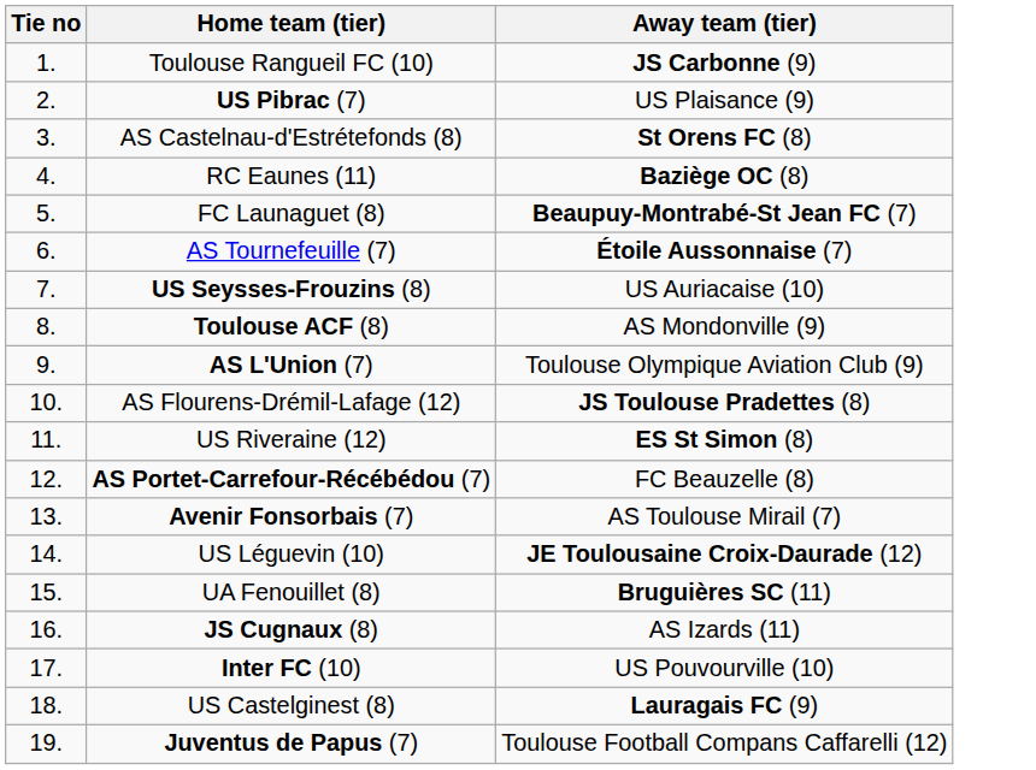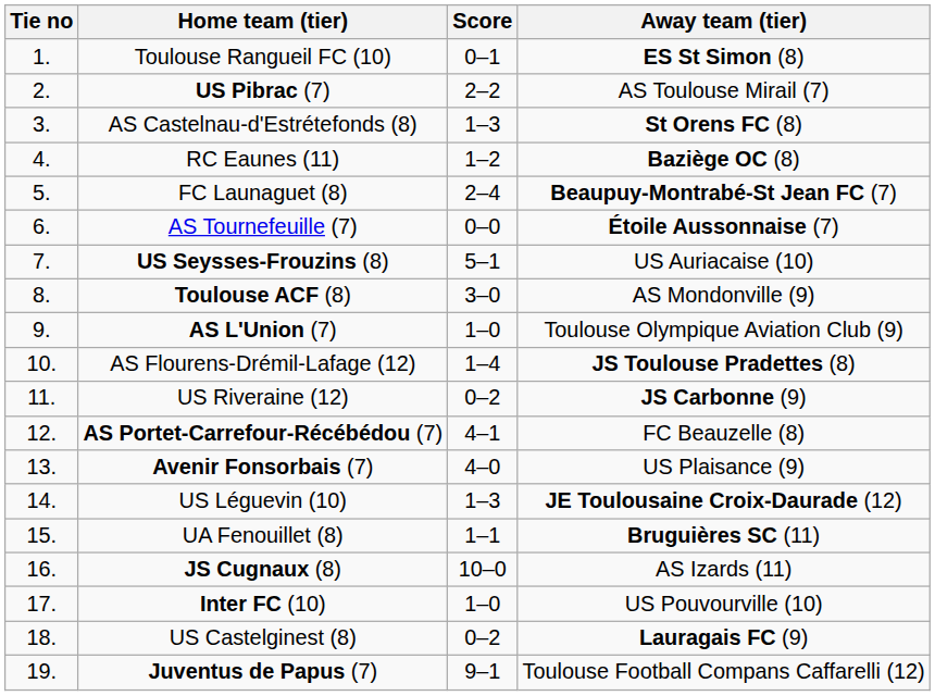+ column: Score | 0–1 | 2–2 | 1–3 | 1–2 | 2–4 | 0–0 | 5–1 | 3–0 | 1–0 | 1–4 | 0–2 | 4–1 | 4–0 | 1–3 | 1–1 | 10–0 | 1–0 | 0–2 | 9–1
Toulouse Rangueil FC (10) | Away team (tier): JS Carbonne (9) -> ES St Simon (8)
US Pibrac (7) | Away team (tier): US Plaisance (9) -> AS Toulouse Mirail (7)
US Riveraine (12) | Away team (tier): ES St Simon (8) -> JS Carbonne (9)
Avenir Fonsorbais (7) | Away team (tier): AS Toulouse Mirail (7) -> US Plaisance (9)
